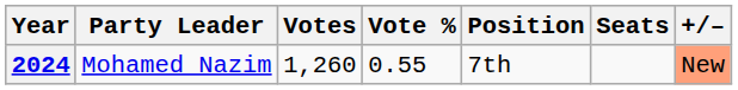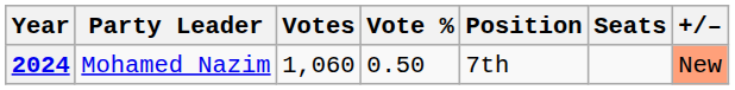2024 | Votes: 1,260 -> 1,060
2024 | Vote %: 0.55 -> 0.50
